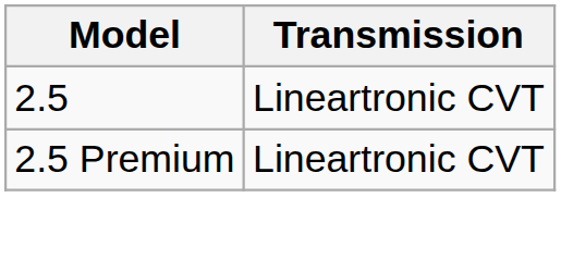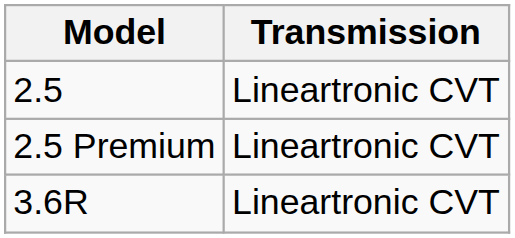+ row: 3.6R | Lineartronic CVT
